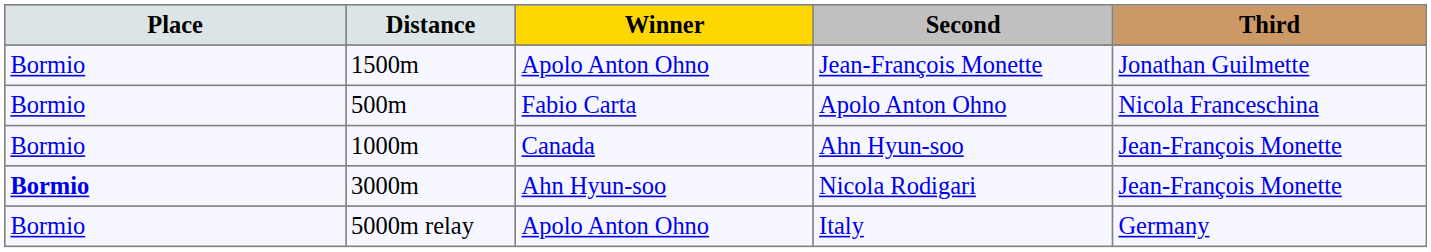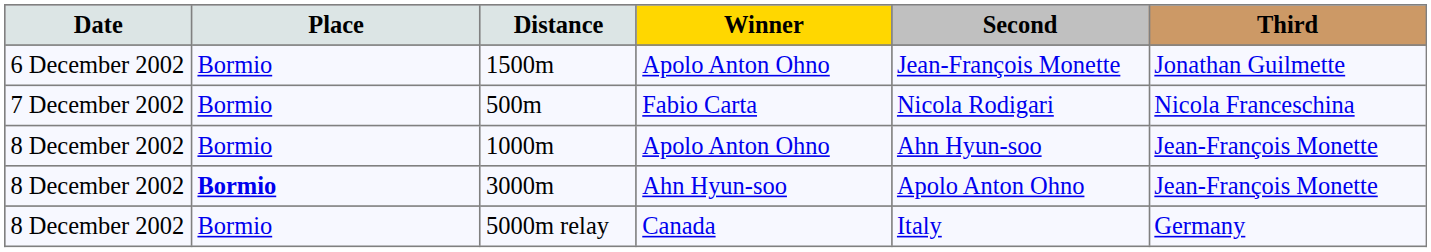+ column: Date | 6 December 2002 | 7 December 2002 | 8 December 2002 | 8 December 2002 | 8 December 2002
500m | Second: Apolo Anton Ohno -> Nicola Rodigari
1000m | Winner: Canada -> Apolo Anton Ohno
3000m | Second: Nicola Rodigari -> Apolo Anton Ohno
5000m relay | Winner: Apolo Anton Ohno -> Canada
